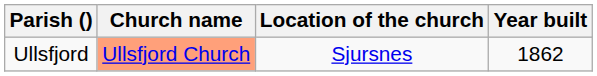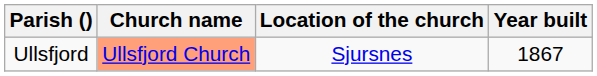Ullsfjord | Year built: 1862 -> 1867
